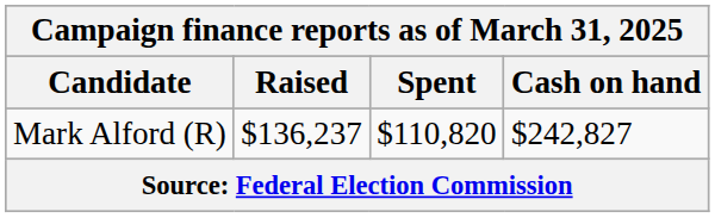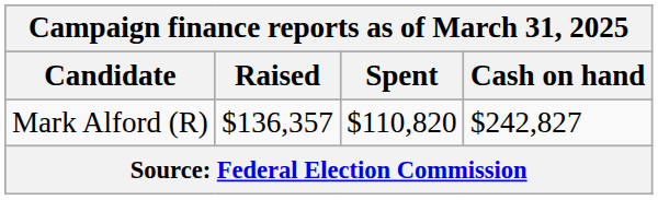Mark Alford (R) | Raised: $136,237 -> $136,357
